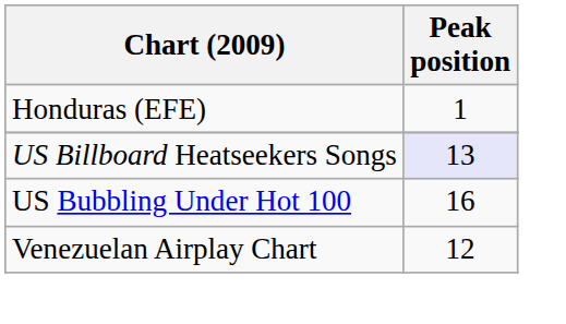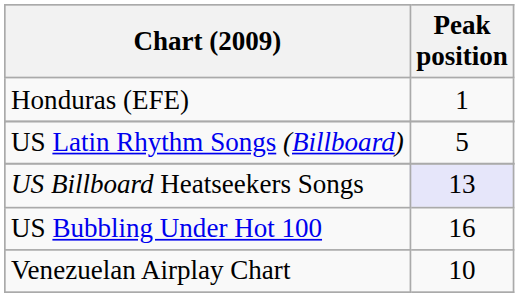+ row: US Latin Rhythm Songs (Billboard) | 5
Venezuelan Airplay Chart | Peak position: 12 -> 10
